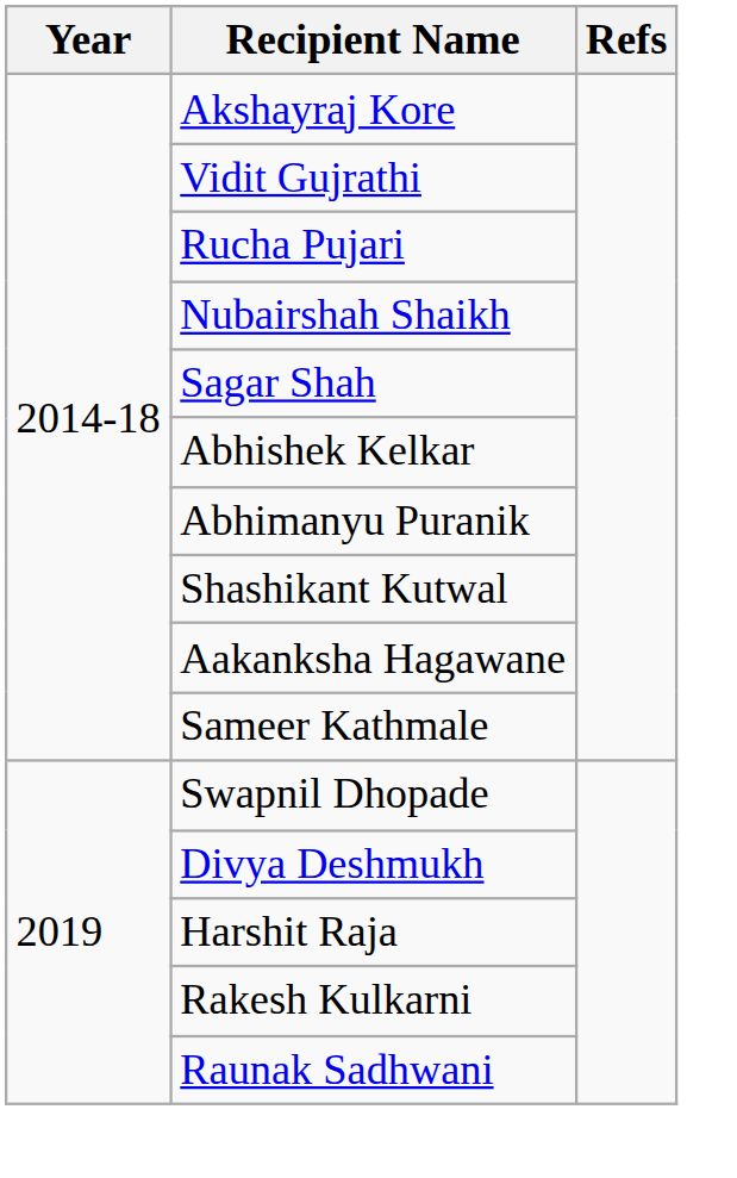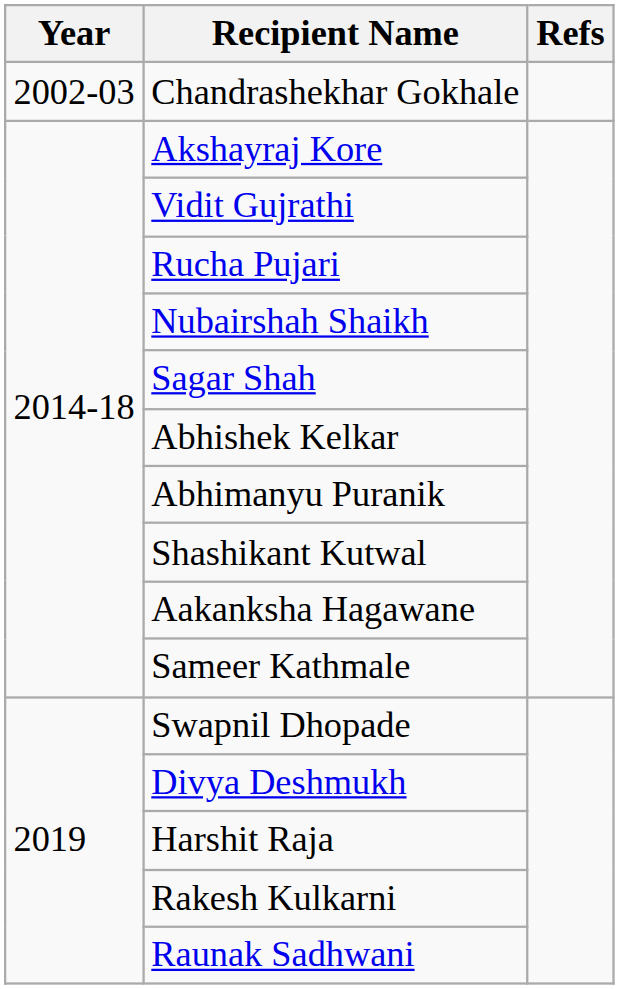+ row: 2002-03 | Chandrashekhar Gokhale
